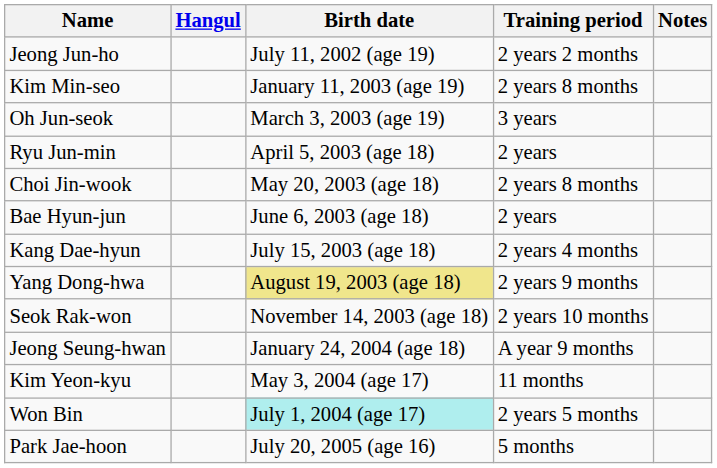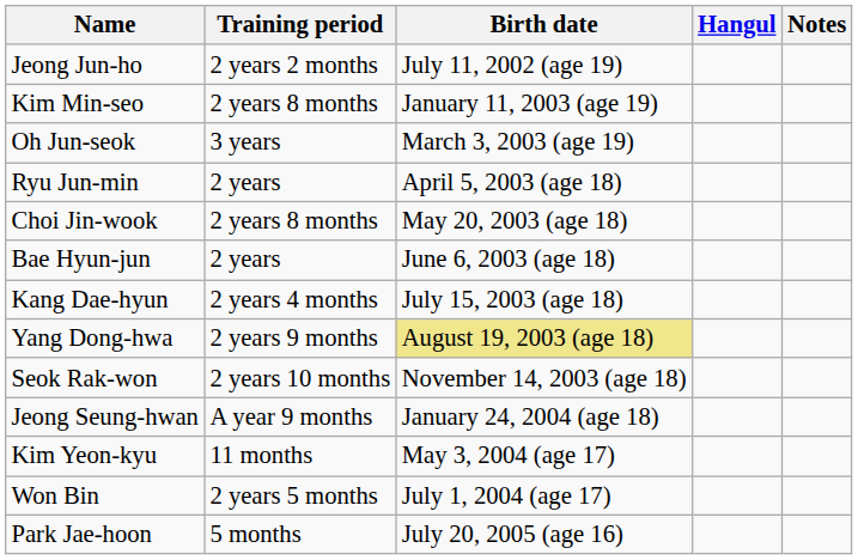columns swapped: Hangul <-> Training period
Won Bin | Birth date: paleturquoise background -> no background
